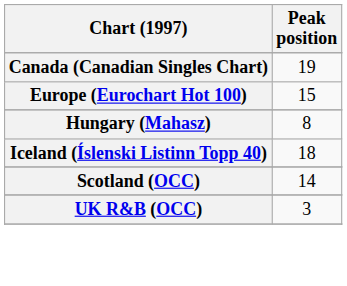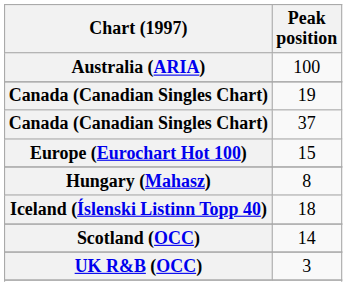+ row: Australia (ARIA) | 100
+ row: Canada (Canadian Singles Chart) | 37
